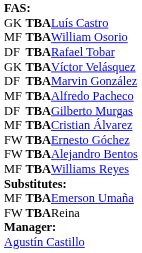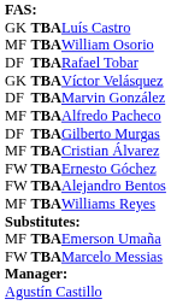+ row: FW | TBA | Marcelo Messias
- row: FW | TBA | Reina
